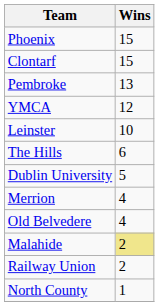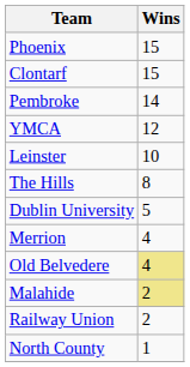Pembroke | Wins: 13 -> 14
The Hills | Wins: 6 -> 8
Old Belvedere | Wins: no background -> khaki background
